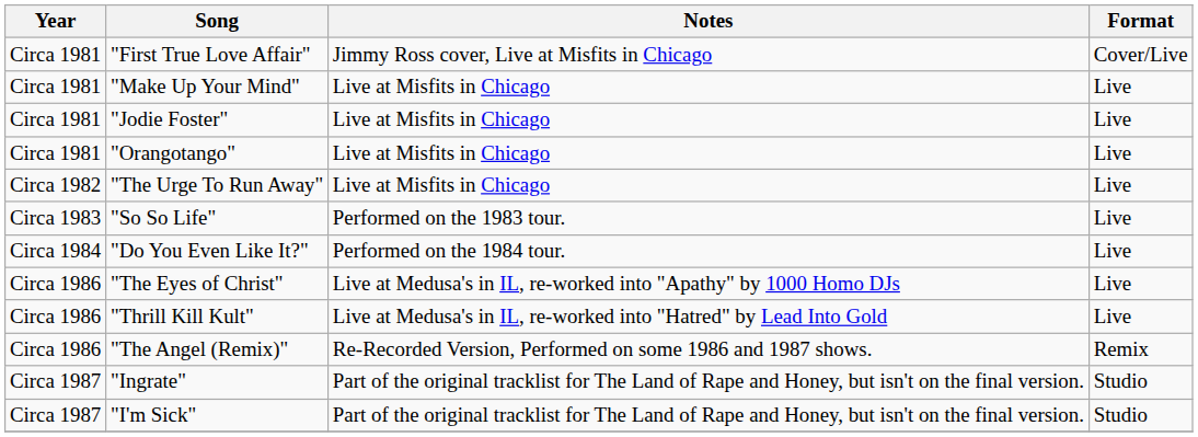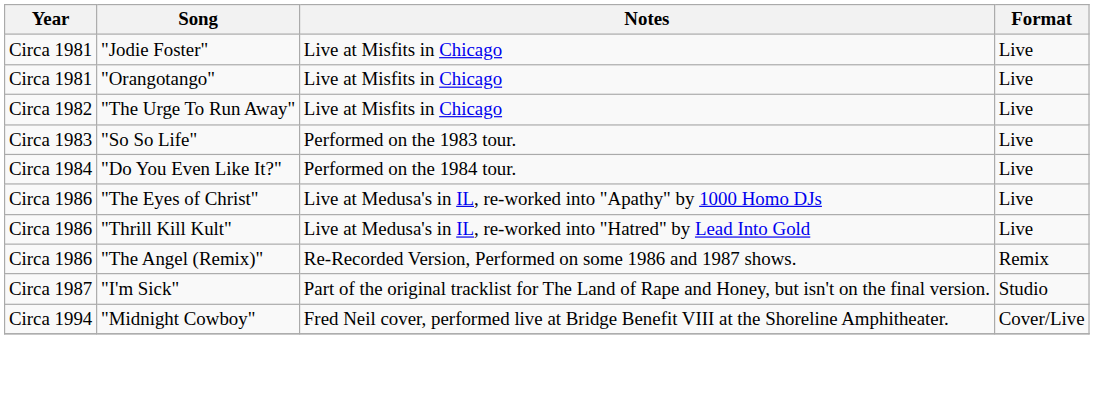- row: Circa 1981 | "First True Love Affair" | Jimmy Ross cover, Live at Misfits in Chicago | Cover/Live
- row: Circa 1981 | "Make Up Your Mind" | Live at Misfits in Chicago | Live
- row: Circa 1987 | "Ingrate" | Part of the original tracklist for The Land of Rape and Honey, but isn't on the final version. | Studio
+ row: Circa 1994 | "Midnight Cowboy" | Fred Neil cover, performed live at Bridge Benefit VIII at the Shoreline Amphitheater. | Cover/Live
